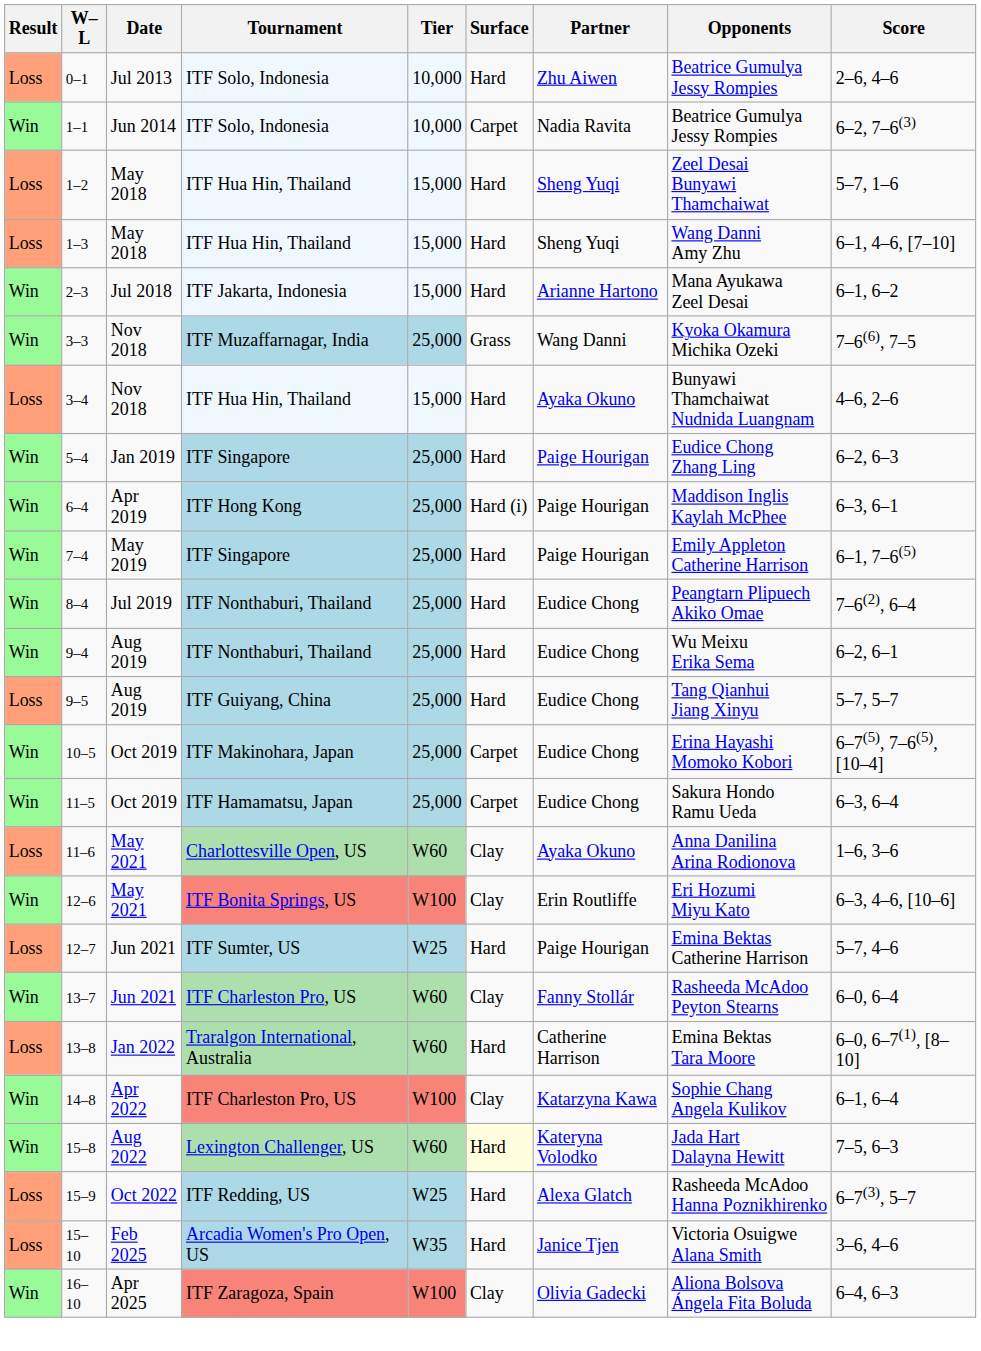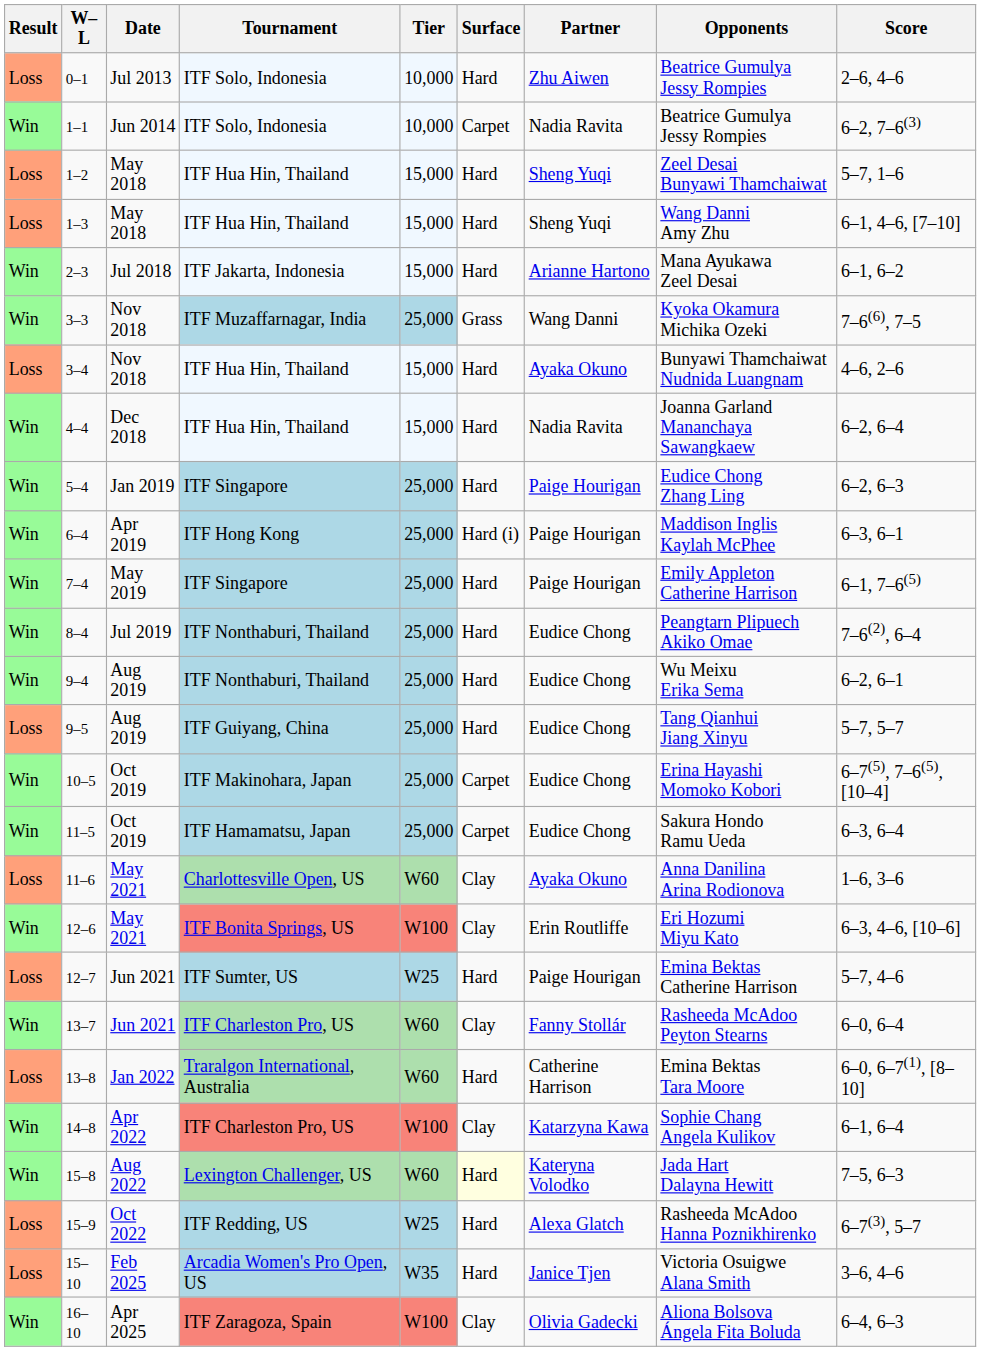+ row: Win | 4–4 | Dec 2018 | ITF Hua Hin, Thailand | 15,000 | Hard | Nadia Ravita | Joanna Garland Mananchaya Sawangkaew | 6–2, 6–4
